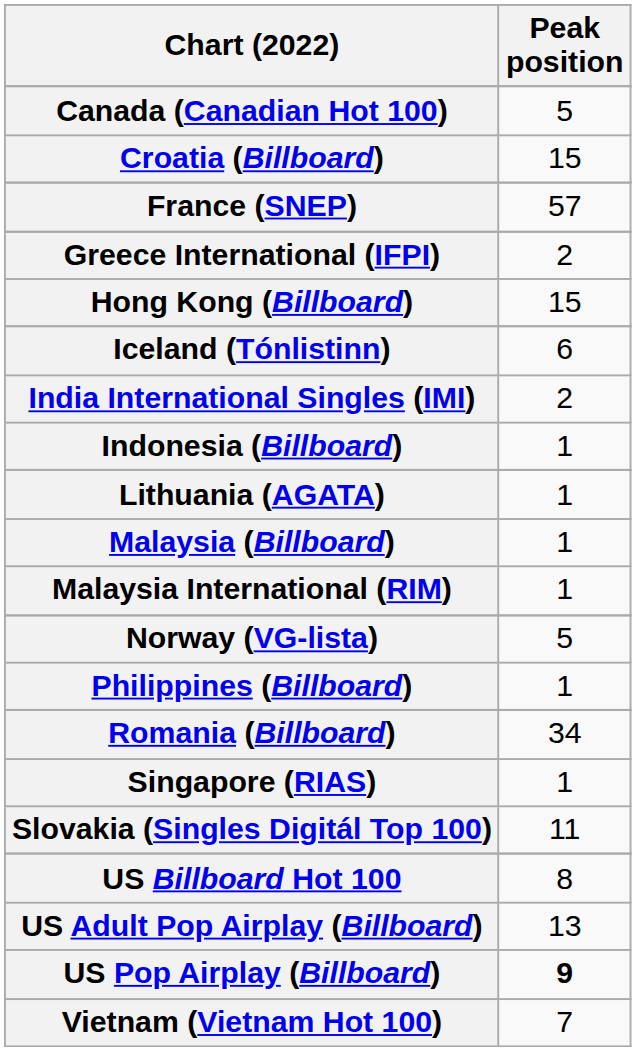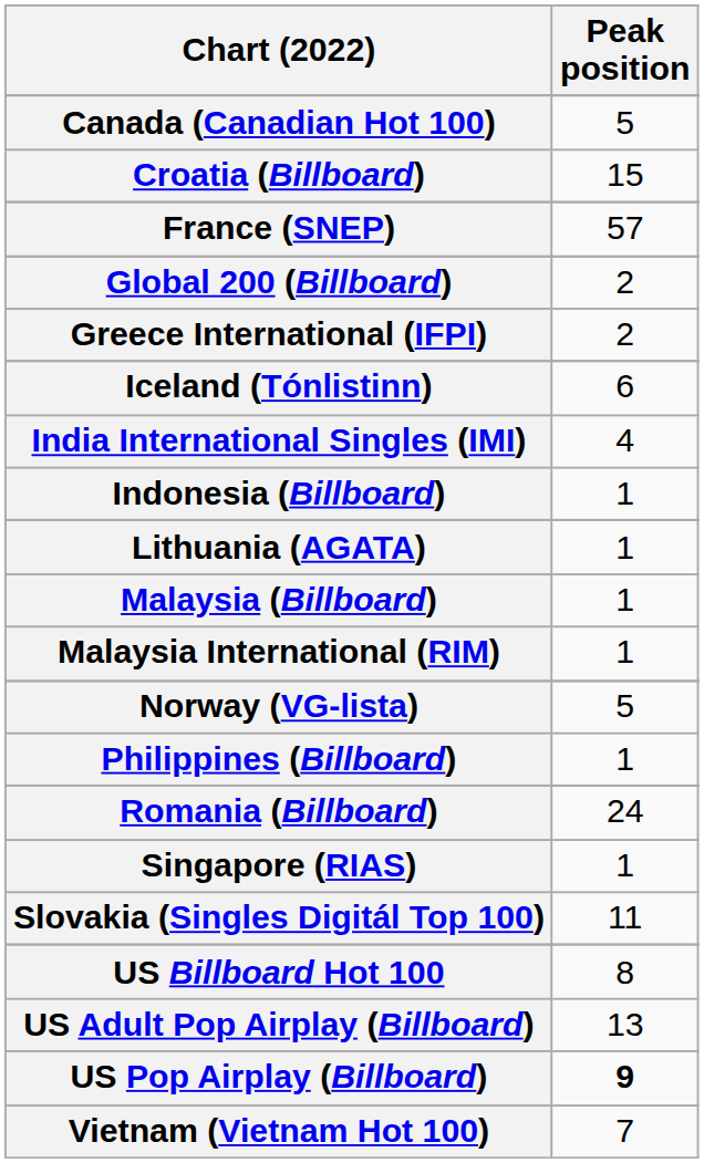+ row: Global 200 (Billboard) | 2
- row: Hong Kong (Billboard) | 15
India International Singles (IMI) | Peak position: 2 -> 4
Romania (Billboard) | Peak position: 34 -> 24
